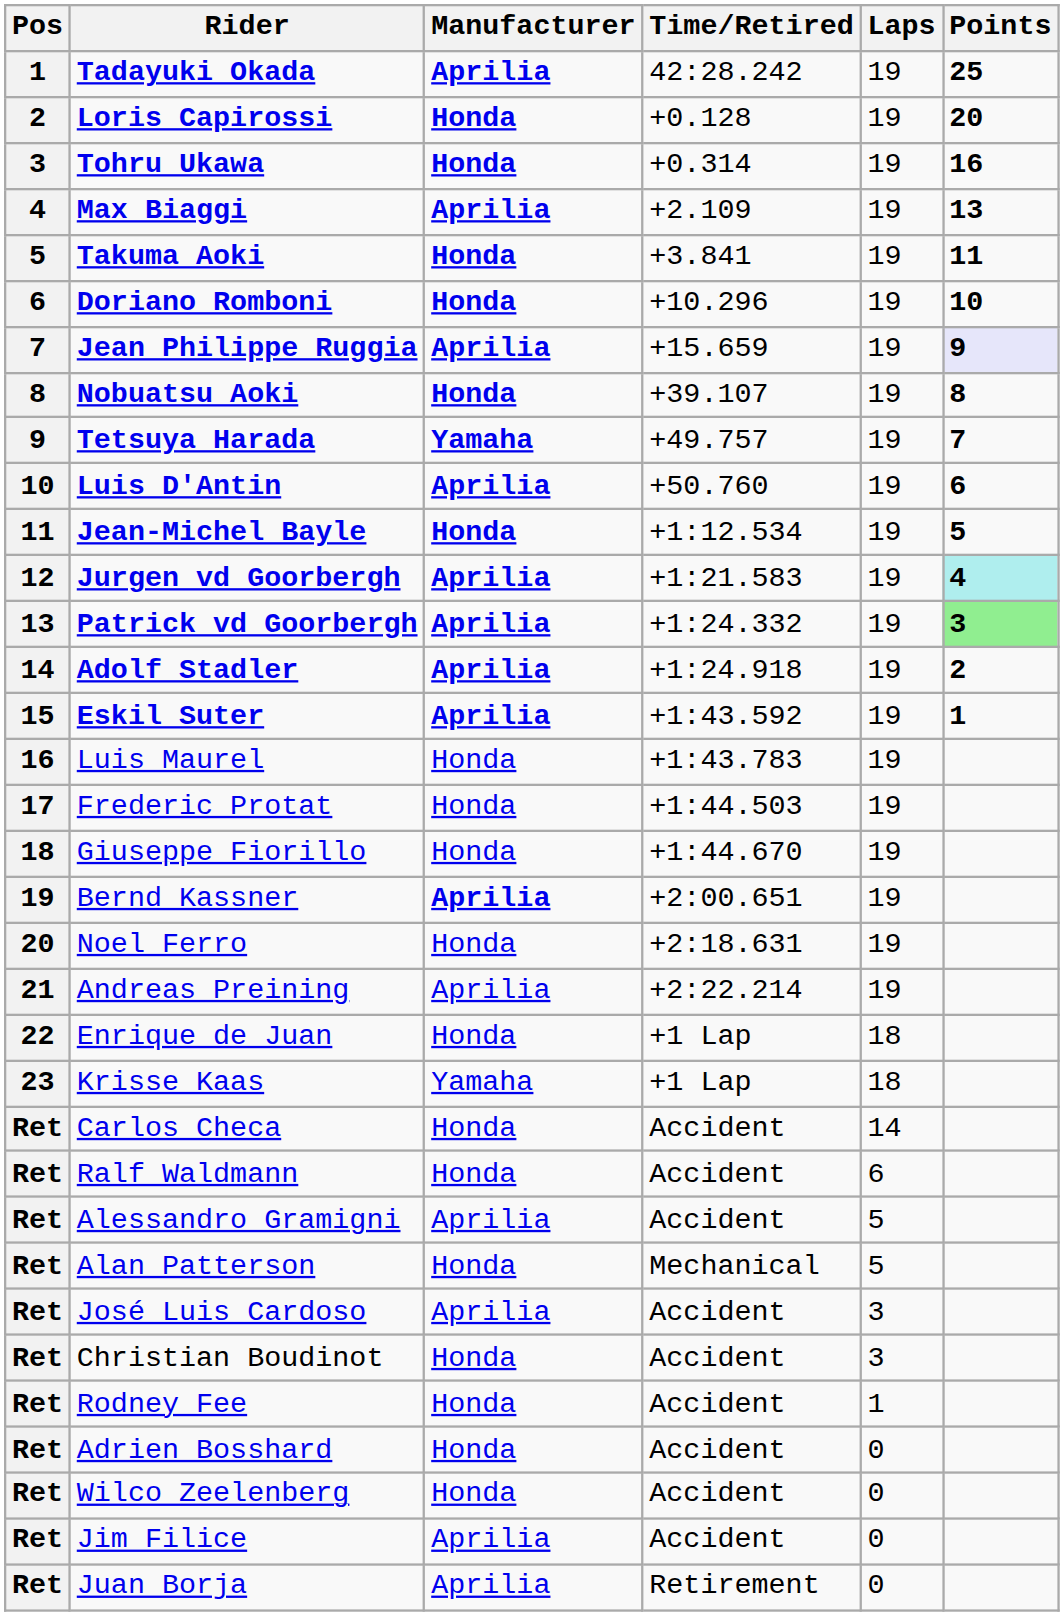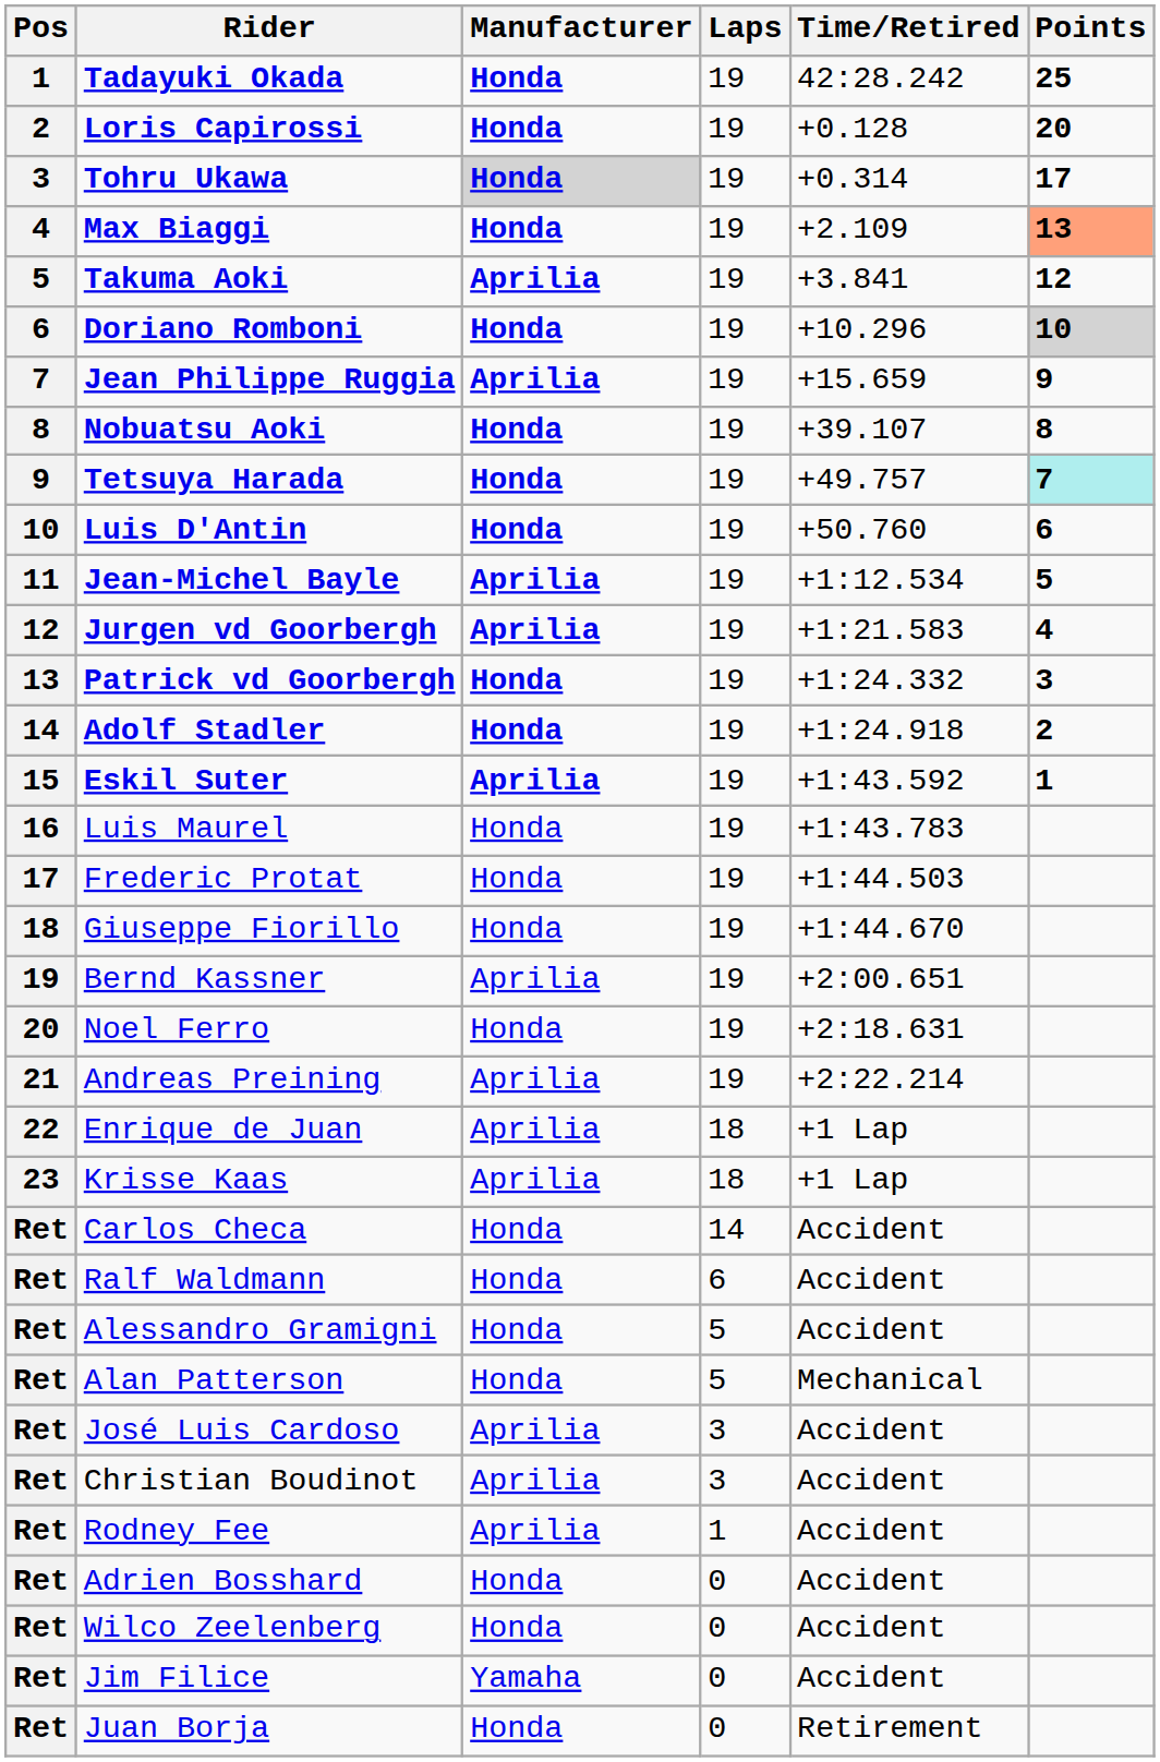columns swapped: Laps <-> Time/Retired
Tadayuki Okada | Manufacturer: Aprilia -> Honda
Tohru Ukawa | Manufacturer: no background -> lightgrey background
Tohru Ukawa | Points: 16 -> 17
Max Biaggi | Manufacturer: Aprilia -> Honda
Max Biaggi | Points: no background -> lightsalmon background
Takuma Aoki | Manufacturer: Honda -> Aprilia
Takuma Aoki | Points: 11 -> 12
Doriano Romboni | Points: no background -> lightgrey background
Jean Philippe Ruggia | Points: lavender background -> no background
Tetsuya Harada | Manufacturer: Yamaha -> Honda
Tetsuya Harada | Points: no background -> paleturquoise background
Luis D'Antin | Manufacturer: Aprilia -> Honda
Jean-Michel Bayle | Manufacturer: Honda -> Aprilia
Jurgen vd Goorbergh | Points: paleturquoise background -> no background
Patrick vd Goorbergh | Manufacturer: Aprilia -> Honda
Patrick vd Goorbergh | Points: lightgreen background -> no background
Adolf Stadler | Manufacturer: Aprilia -> Honda
Bernd Kassner | Manufacturer: bold -> normal
Enrique de Juan | Manufacturer: Honda -> Aprilia
Krisse Kaas | Manufacturer: Yamaha -> Aprilia
Alessandro Gramigni | Manufacturer: Aprilia -> Honda
Christian Boudinot | Manufacturer: Honda -> Aprilia
Rodney Fee | Manufacturer: Honda -> Aprilia
Jim Filice | Manufacturer: Aprilia -> Yamaha
Juan Borja | Manufacturer: Aprilia -> Honda
